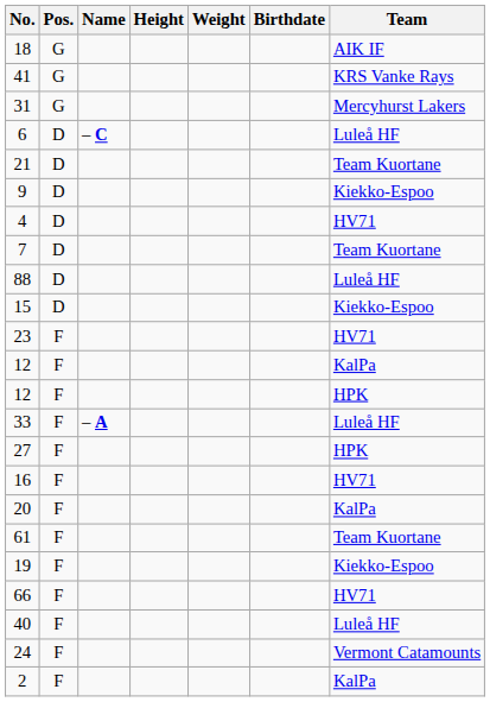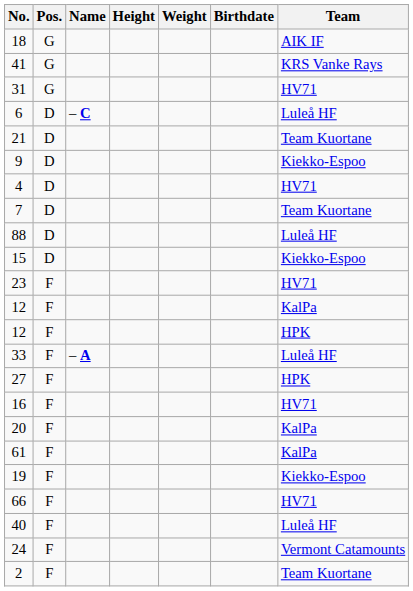31 | Team: Mercyhurst Lakers -> HV71
61 | Team: Team Kuortane -> KalPa
2 | Team: KalPa -> Team Kuortane
